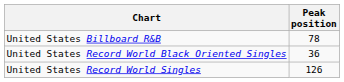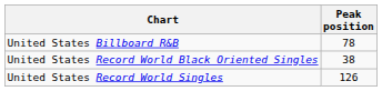United States Record World Black Oriented Singles | Peak position: 36 -> 38
